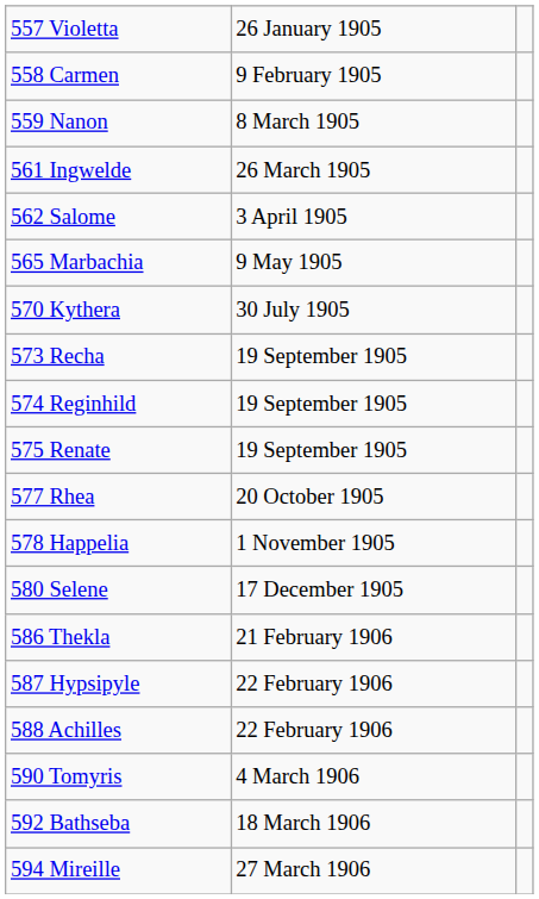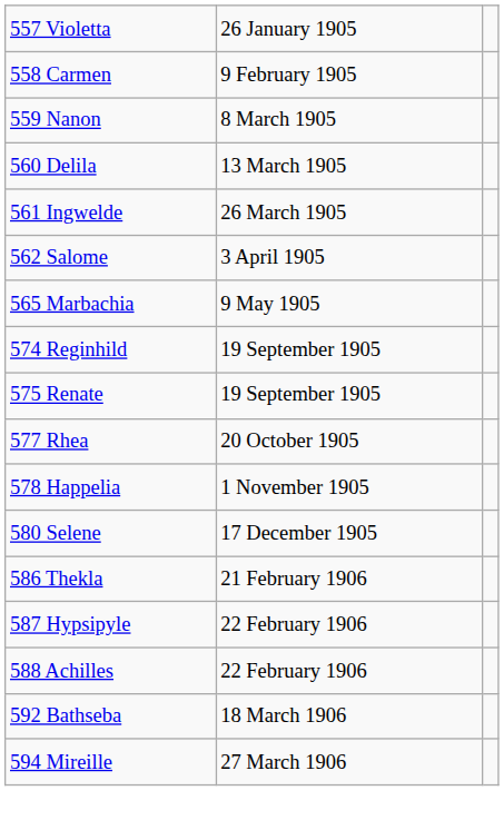+ row: 560 Delila | 13 March 1905
- row: 570 Kythera | 30 July 1905
- row: 573 Recha | 19 September 1905
- row: 590 Tomyris | 4 March 1906
